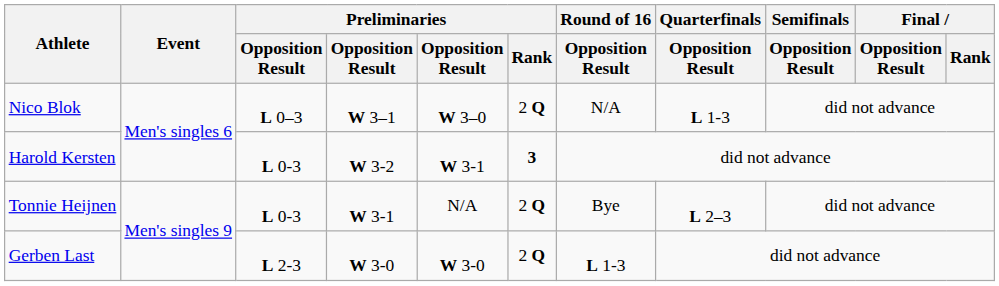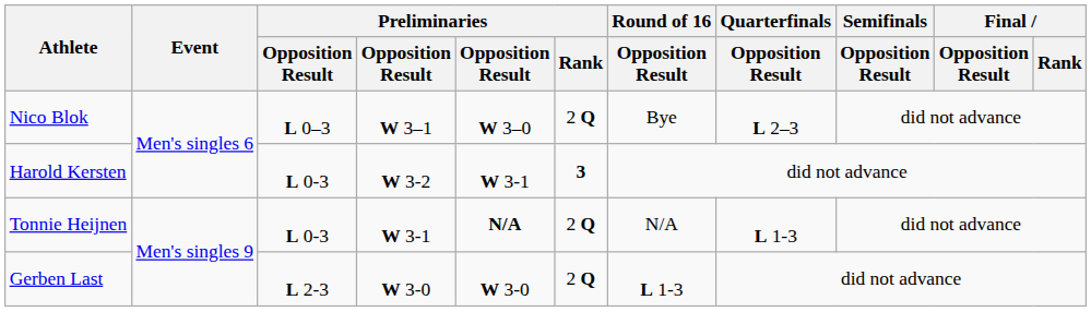Nico Blok | Round of 16 / Opposition Result: N/A -> Bye
Nico Blok | Quarterfinals / Opposition Result: L 1-3 -> L 2–3
Tonnie Heijnen | column 5: normal -> bold
Tonnie Heijnen | Round of 16 / Opposition Result: Bye -> N/A
Tonnie Heijnen | Quarterfinals / Opposition Result: L 2–3 -> L 1-3
